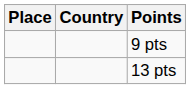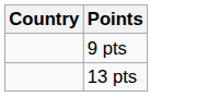- column: Place
